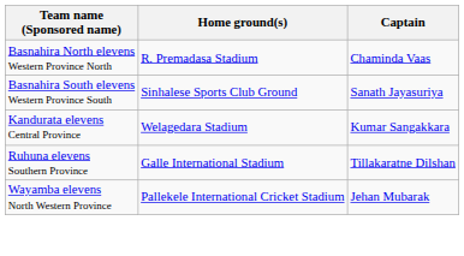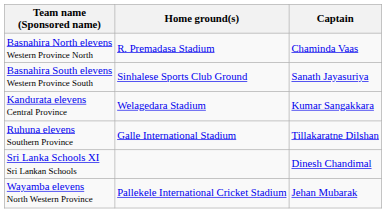+ row: Sri Lanka Schools XI Sri Lankan Schools | Dinesh Chandimal
